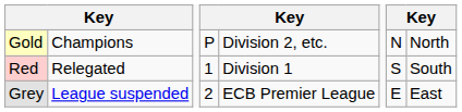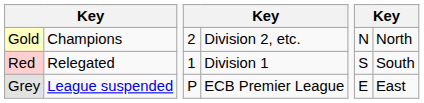Gold | column 4: P -> 2
Grey | column 4: 2 -> P
